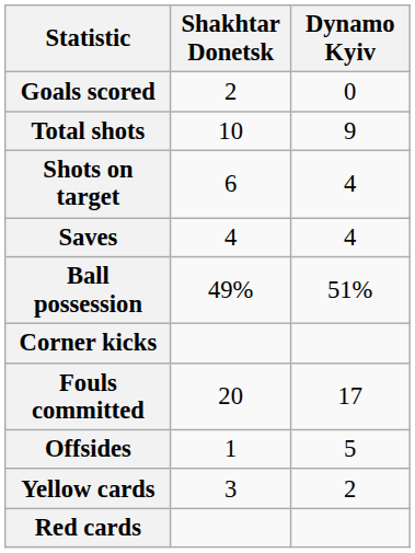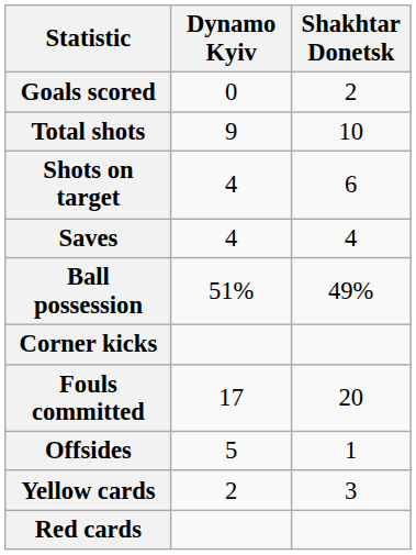columns swapped: Dynamo Kyiv <-> Shakhtar Donetsk
